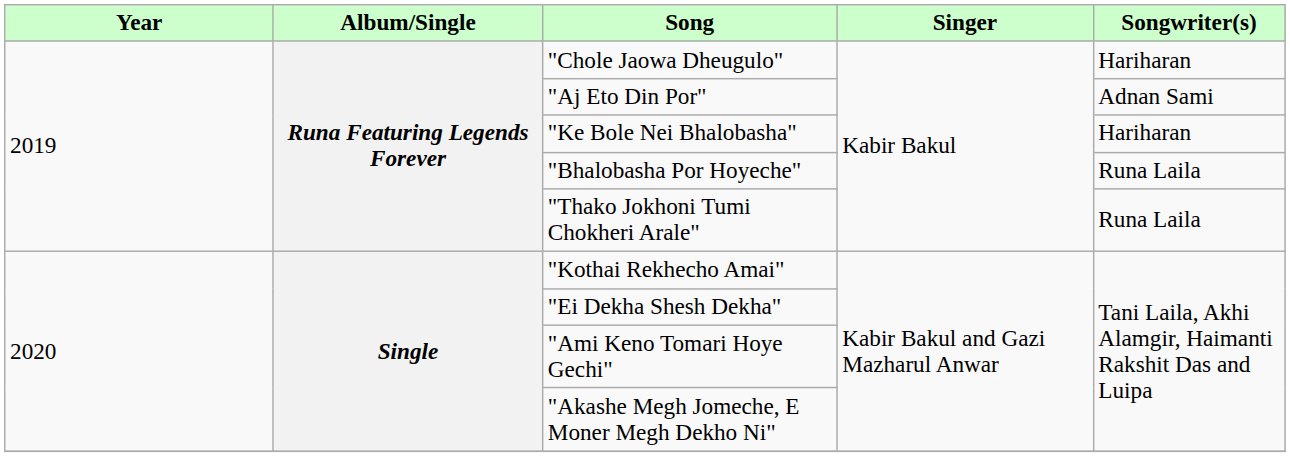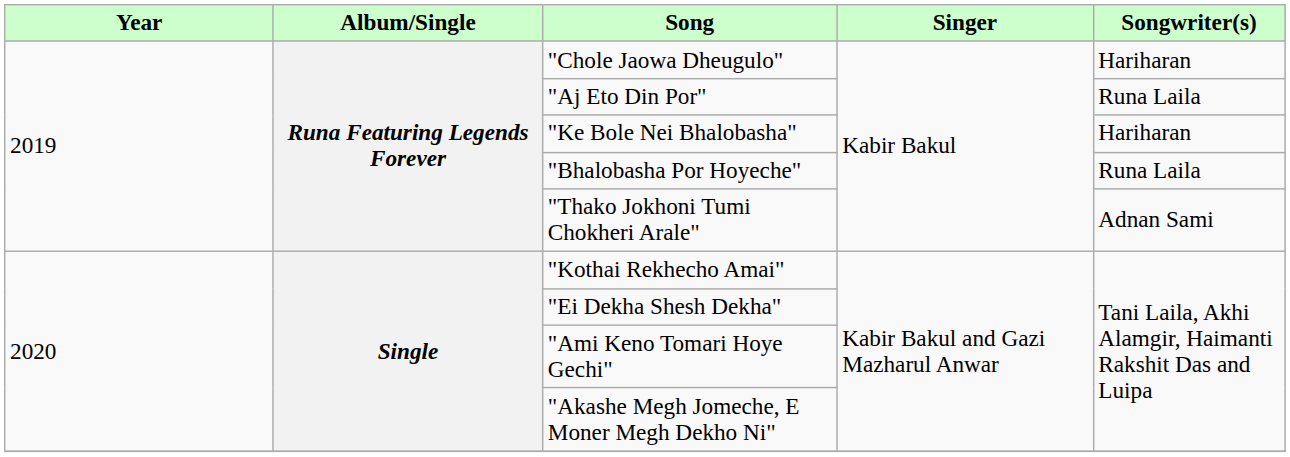"Aj Eto Din Por" | Songwriter(s): Adnan Sami -> Runa Laila
"Thako Jokhoni Tumi Chokheri Arale" | Songwriter(s): Runa Laila -> Adnan Sami
